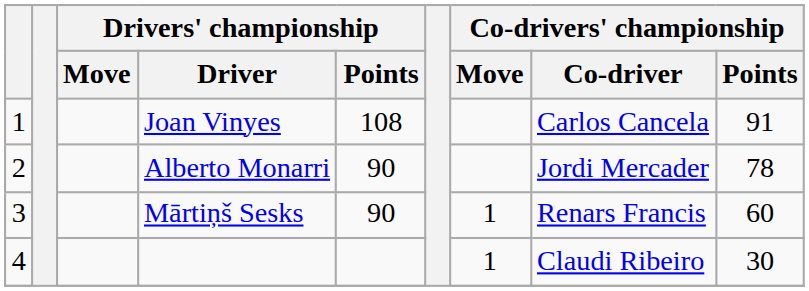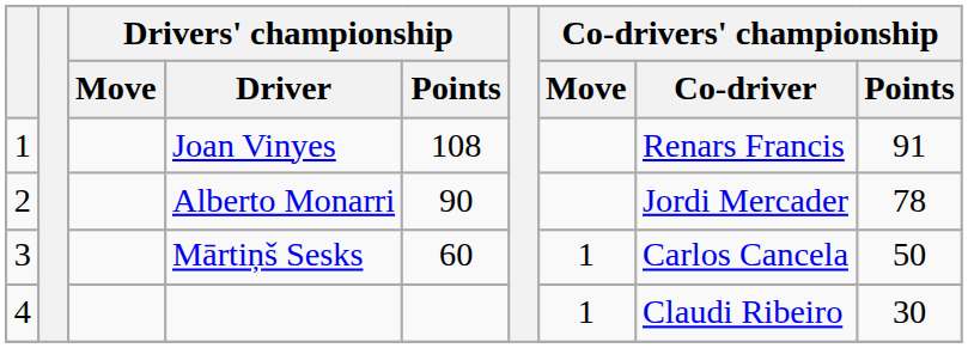Joan Vinyes | Co-drivers' championship / Co-driver: Carlos Cancela -> Renars Francis
Mārtiņš Sesks | Drivers' championship / Points: 90 -> 60
Mārtiņš Sesks | Co-drivers' championship / Co-driver: Renars Francis -> Carlos Cancela
Mārtiņš Sesks | Co-drivers' championship / Points: 60 -> 50
